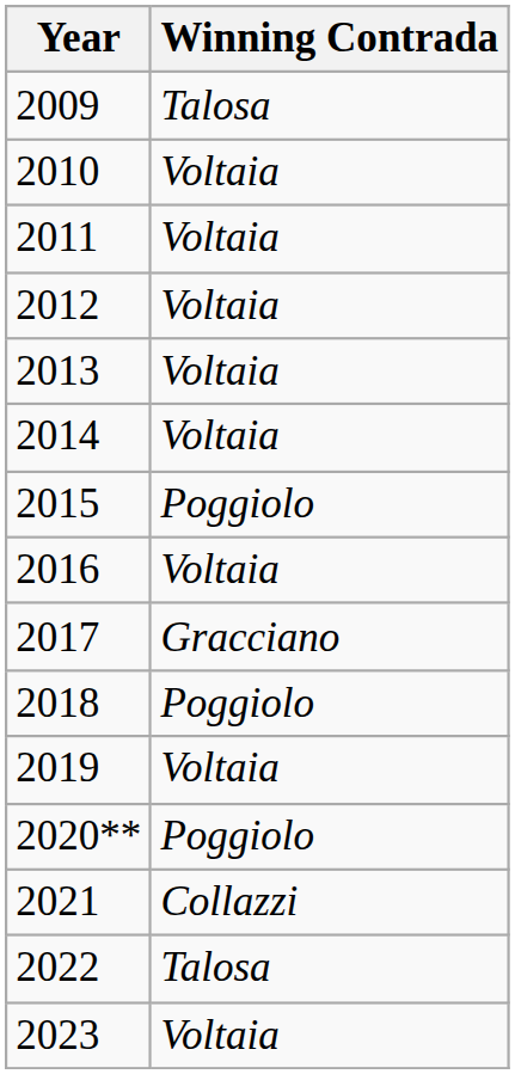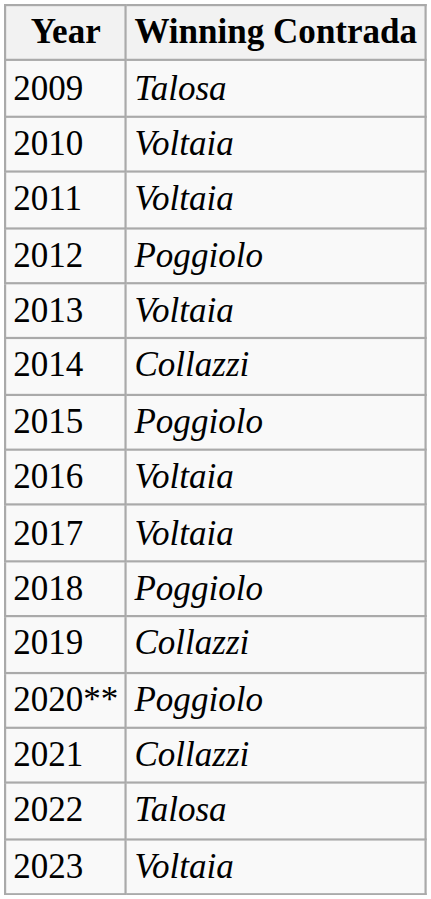2012 | Winning Contrada: Voltaia -> Poggiolo
2014 | Winning Contrada: Voltaia -> Collazzi
2017 | Winning Contrada: Gracciano -> Voltaia
2019 | Winning Contrada: Voltaia -> Collazzi
